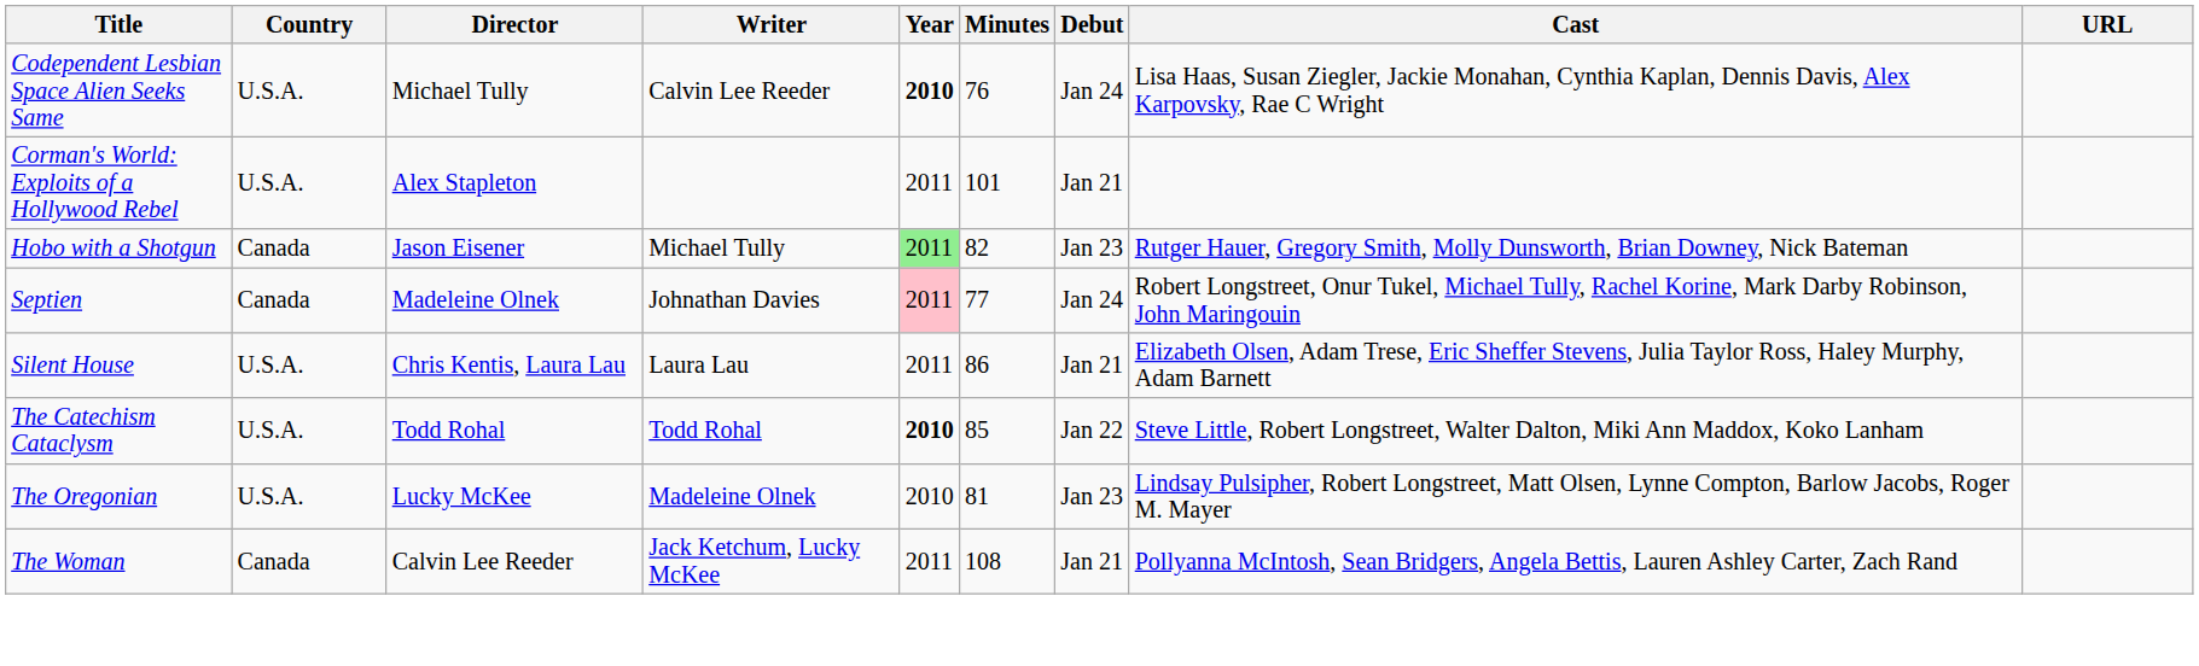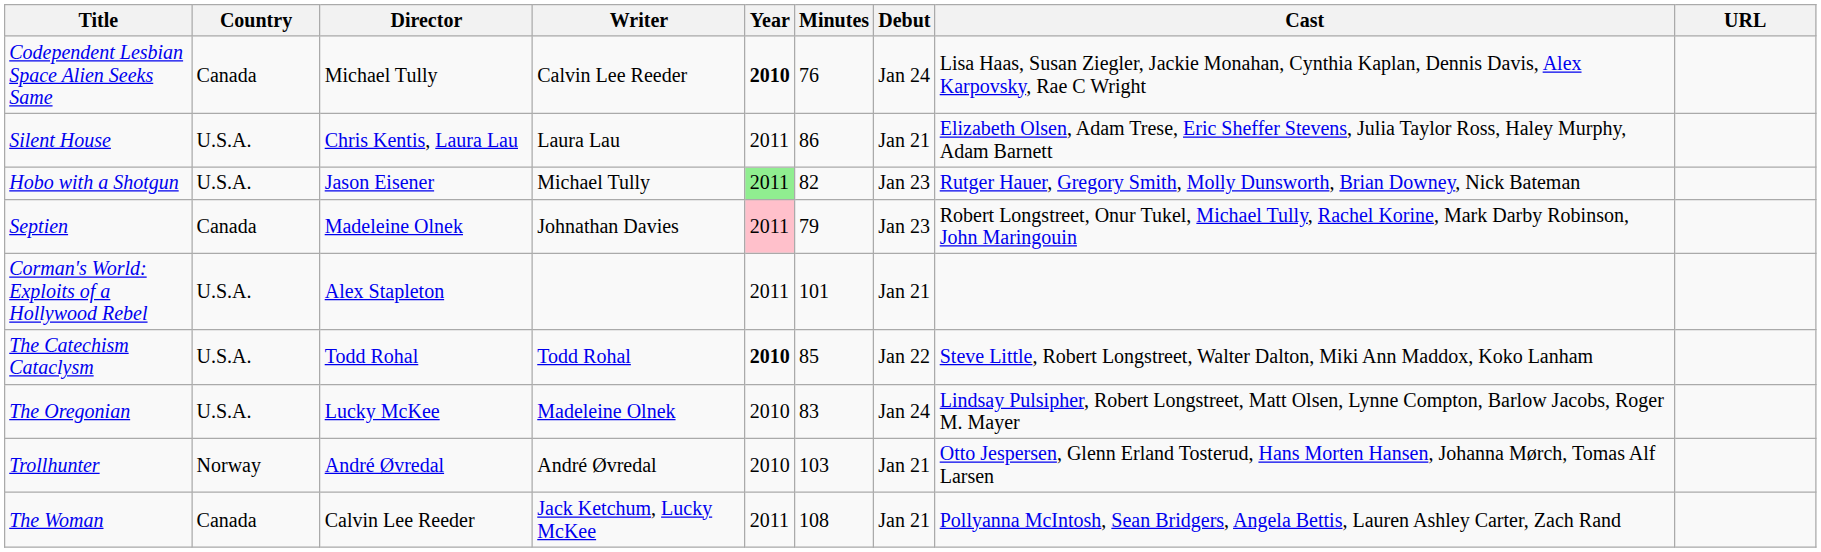Codependent Lesbian Space Alien Seeks Same | Country: U.S.A. -> Canada
rows swapped: Corman's World: Exploits of a Hollywood Rebel <-> Silent House
Hobo with a Shotgun | Country: Canada -> U.S.A.
Septien | Minutes: 77 -> 79
Septien | Debut: Jan 24 -> Jan 23
The Oregonian | Minutes: 81 -> 83
The Oregonian | Debut: Jan 23 -> Jan 24
+ row: Trollhunter | Norway | André Øvredal | André Øvredal | 2010 | 103 | Jan 21 | Otto Jespersen, Glenn Erland Tosterud, Hans Morten Hansen, Johanna Mørch, Tomas Alf Larsen
